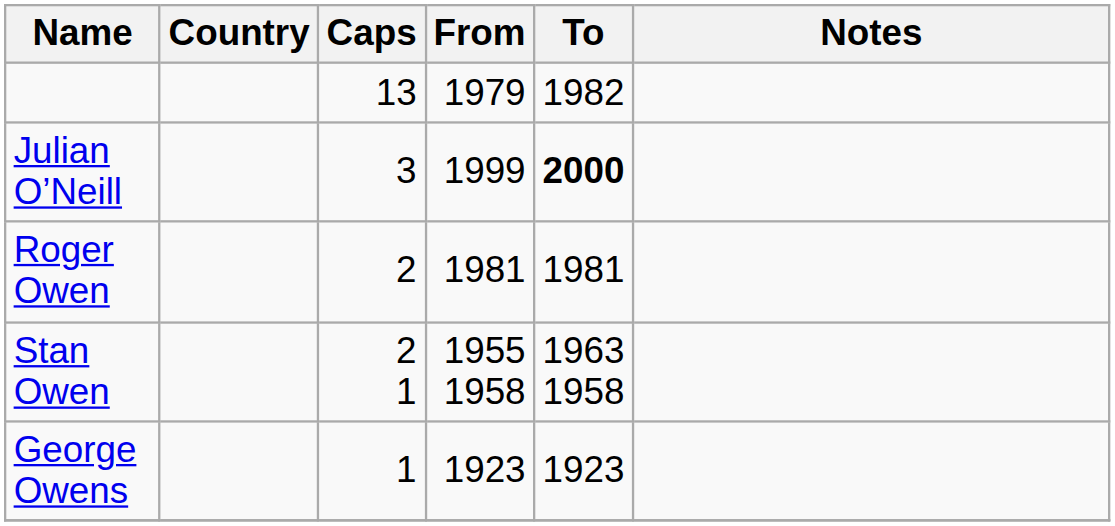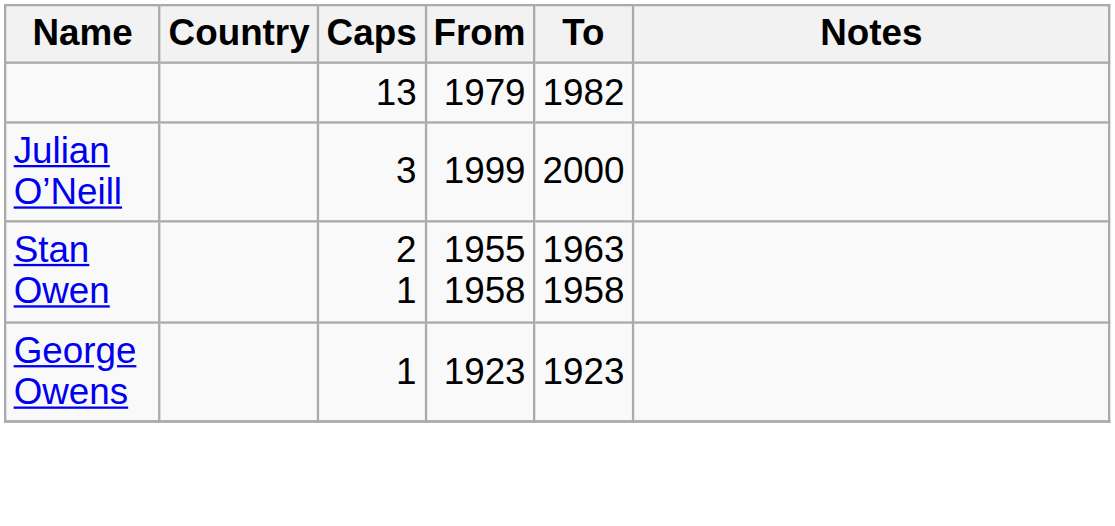Julian O’Neill | To: bold -> normal
- row: Roger Owen | 2 | 1981 | 1981
